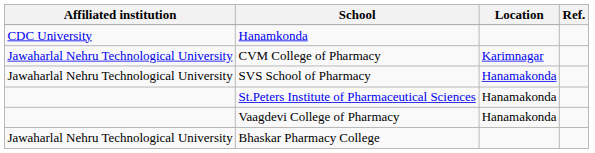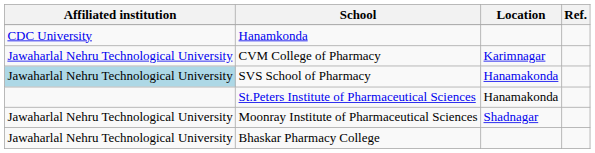SVS School of Pharmacy | Affiliated institution: no background -> lightblue background
- row: Vaagdevi College of Pharmacy | Hanamakonda
+ row: Jawaharlal Nehru Technological University | Moonray Institute of Pharmaceutical Sciences | Shadnagar
